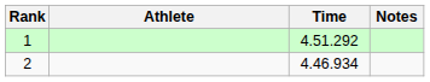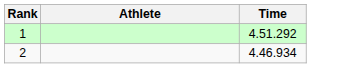- column: Notes
